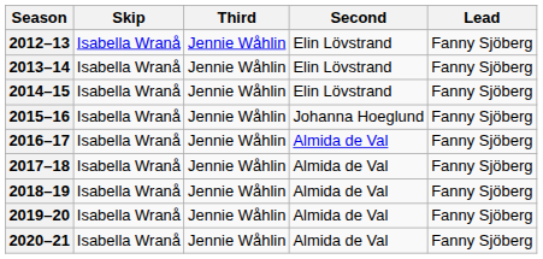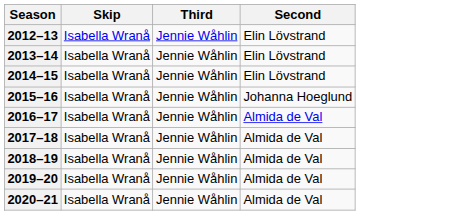- column: Lead | Fanny Sjöberg | Fanny Sjöberg | Fanny Sjöberg | Fanny Sjöberg | Fanny Sjöberg | Fanny Sjöberg | Fanny Sjöberg | Fanny Sjöberg | Fanny Sjöberg
